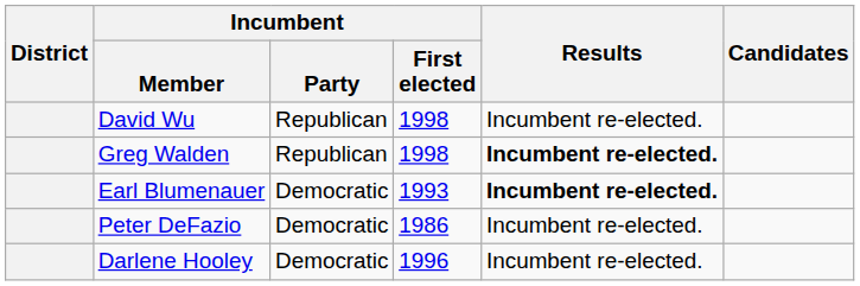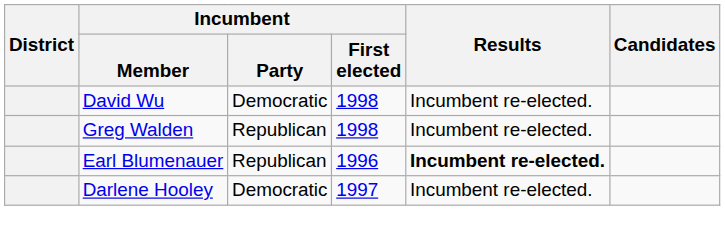David Wu | Incumbent / Party: Republican -> Democratic
Greg Walden | Results: bold -> normal
Earl Blumenauer | Incumbent / Party: Democratic -> Republican
Earl Blumenauer | Incumbent / First elected: 1993 -> 1996
- row: Peter DeFazio | Democratic | 1986 | Incumbent re-elected.
Darlene Hooley | Incumbent / First elected: 1996 -> 1997
